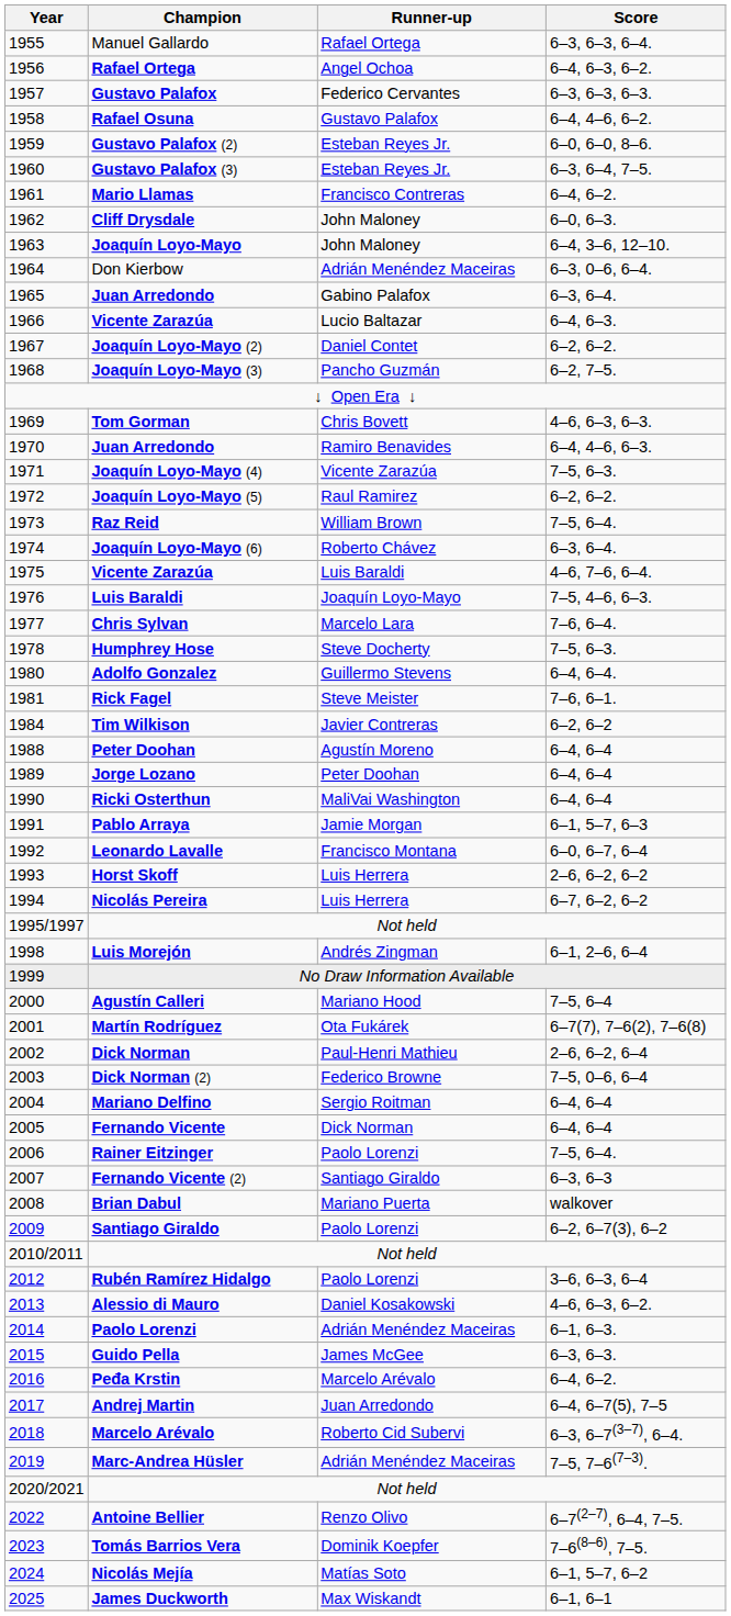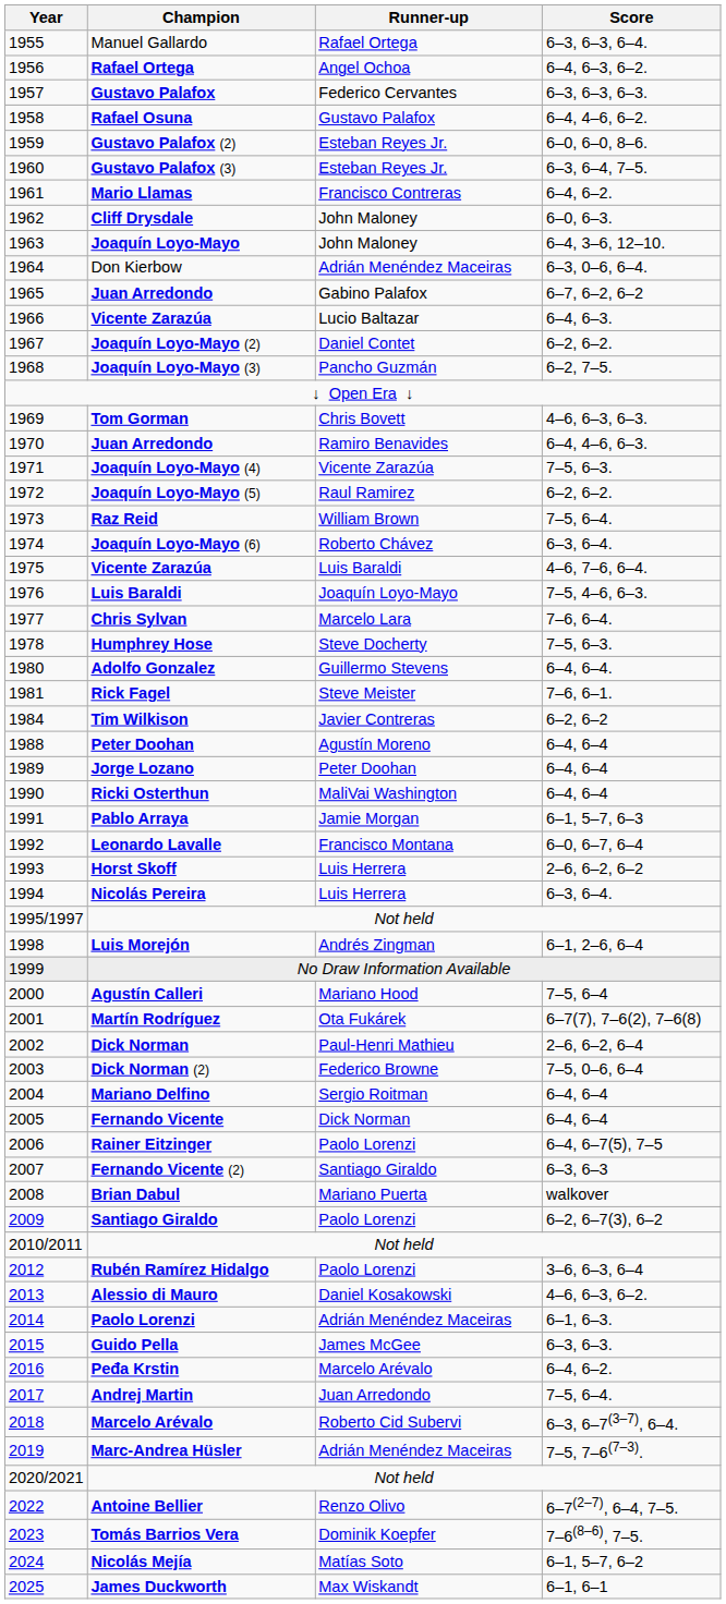1965 / Juan Arredondo | Score: 6–3, 6–4. -> 6–7, 6–2, 6–2
Nicolás Pereira | Score: 6–7, 6–2, 6–2 -> 6–3, 6–4.
Rainer Eitzinger | Score: 7–5, 6–4. -> 6–4, 6–7(5), 7–5
Andrej Martin | Score: 6–4, 6–7(5), 7–5 -> 7–5, 6–4.
